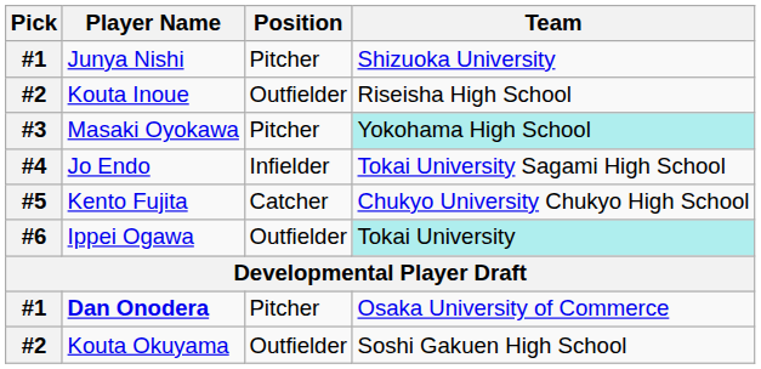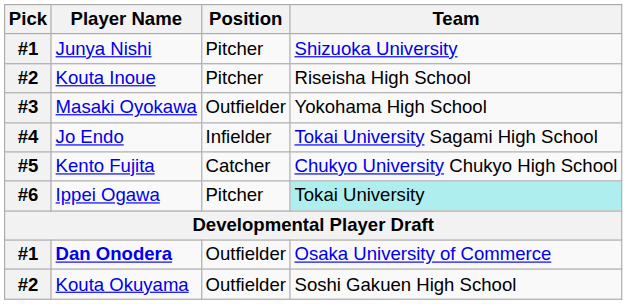Kouta Inoue | Position: Outfielder -> Pitcher
Masaki Oyokawa | Position: Pitcher -> Outfielder
Masaki Oyokawa | Team: paleturquoise background -> no background
Ippei Ogawa | Position: Outfielder -> Pitcher
Dan Onodera | Position: Pitcher -> Outfielder
